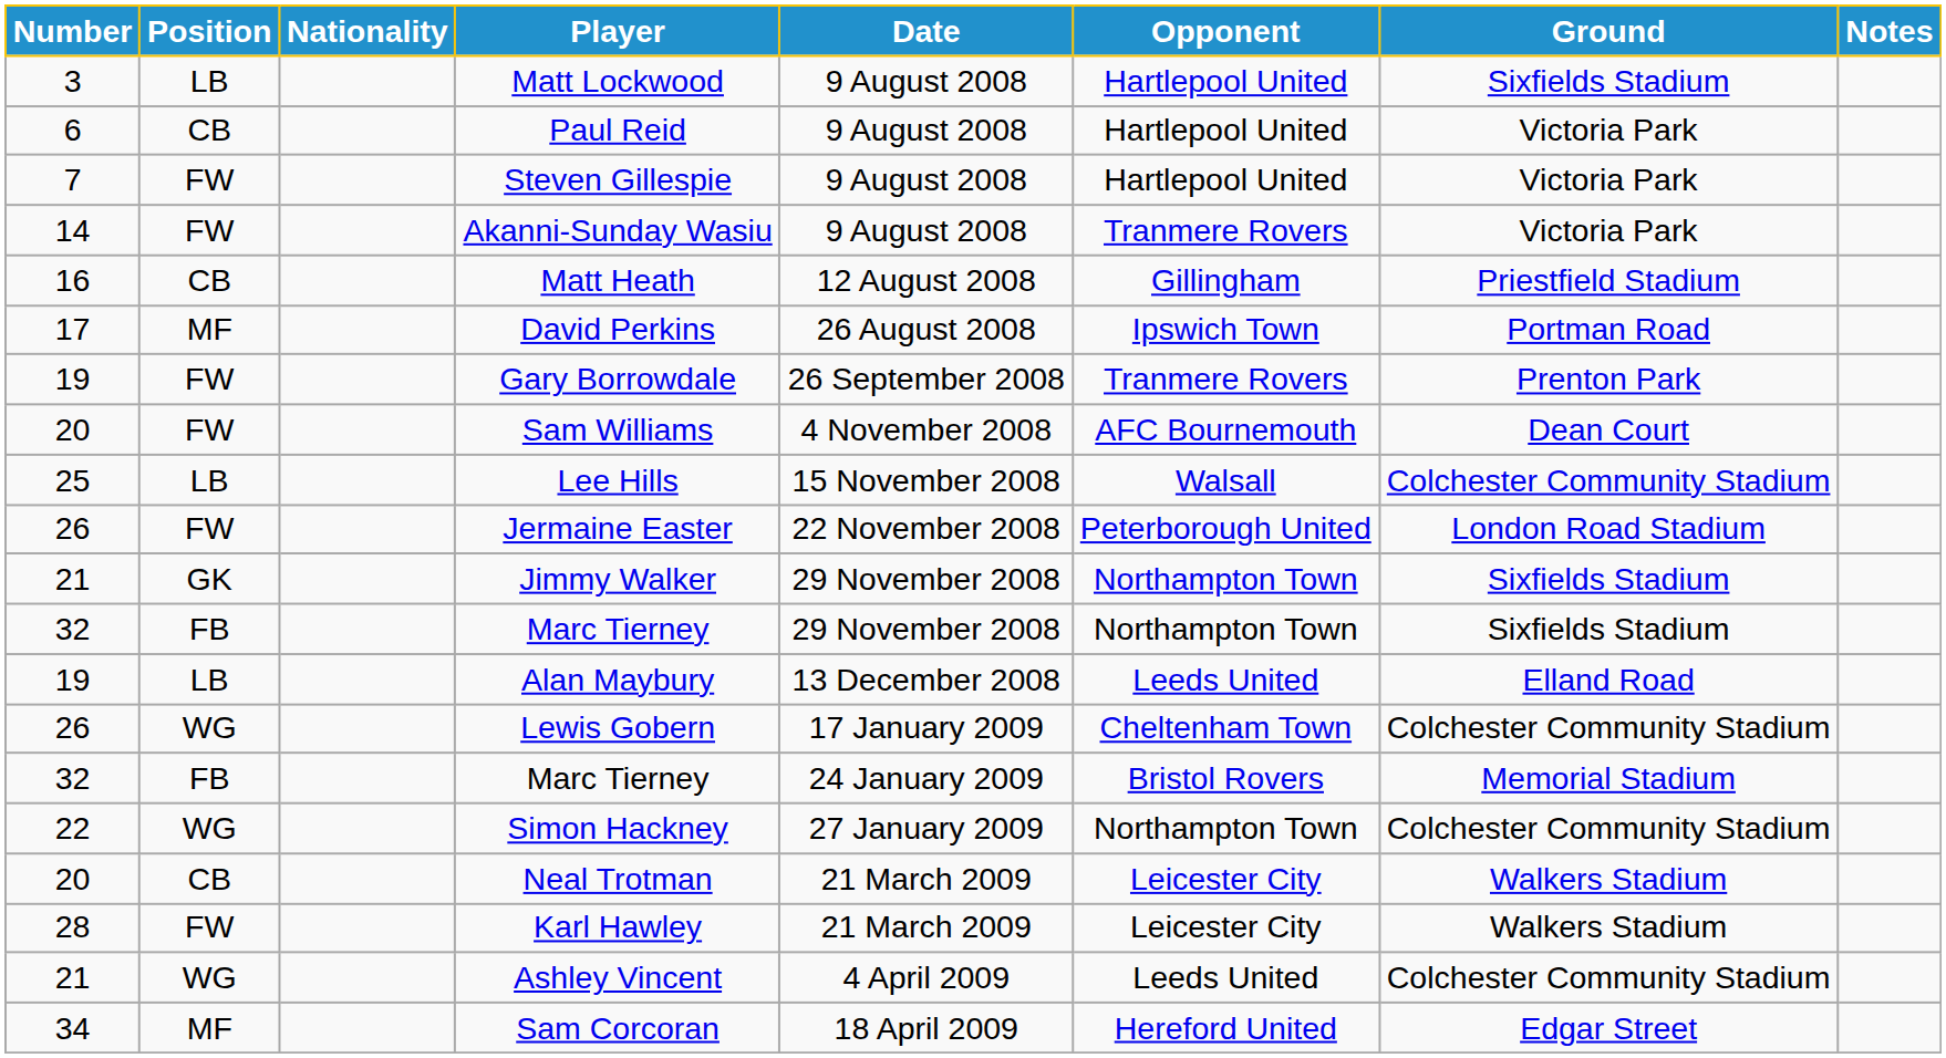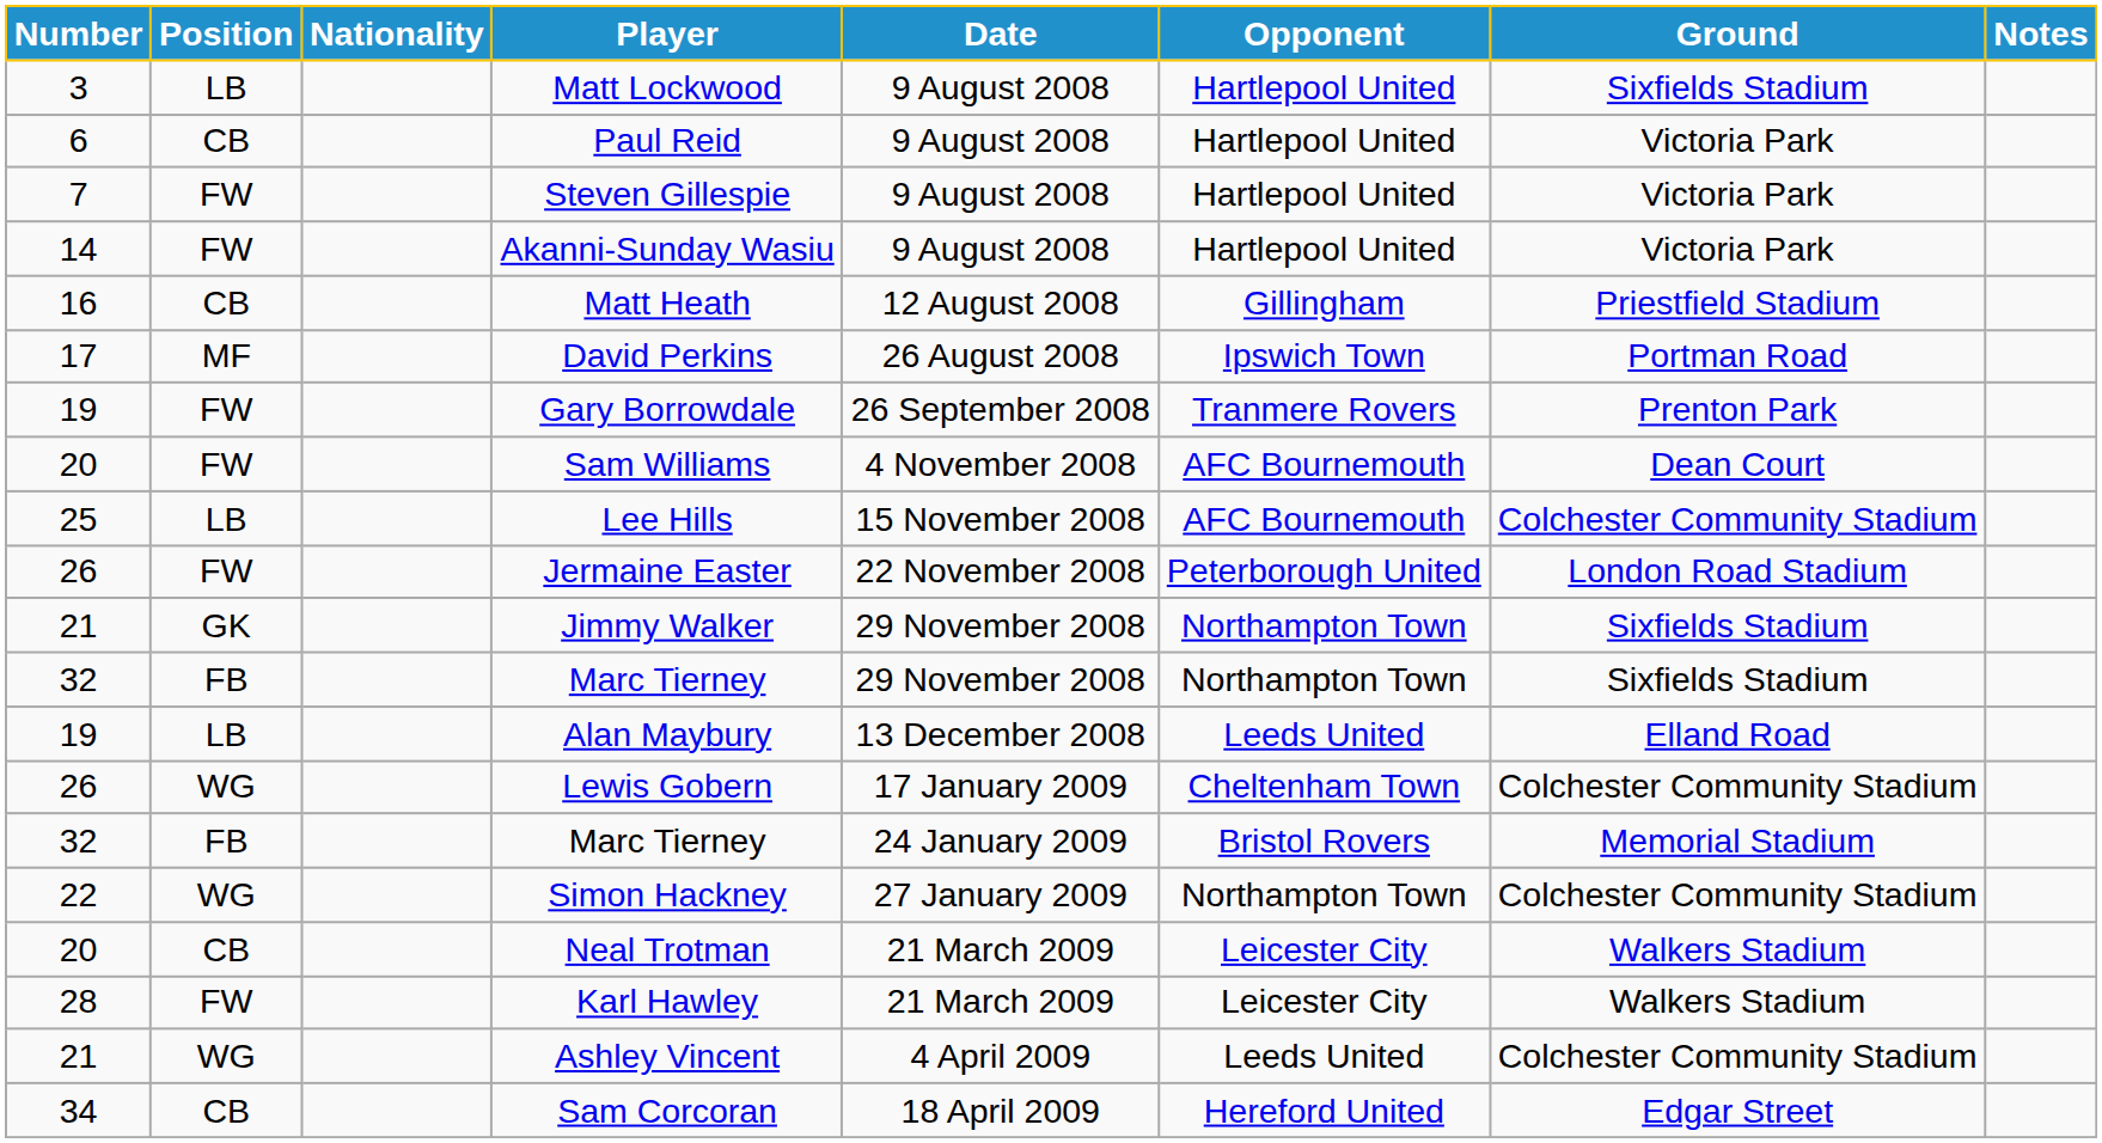Akanni-Sunday Wasiu | Opponent: Tranmere Rovers -> Hartlepool United
Lee Hills | Opponent: Walsall -> AFC Bournemouth
Sam Corcoran | Position: MF -> CB
